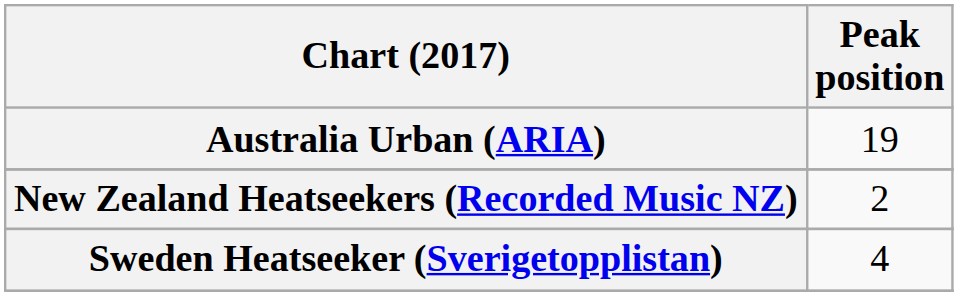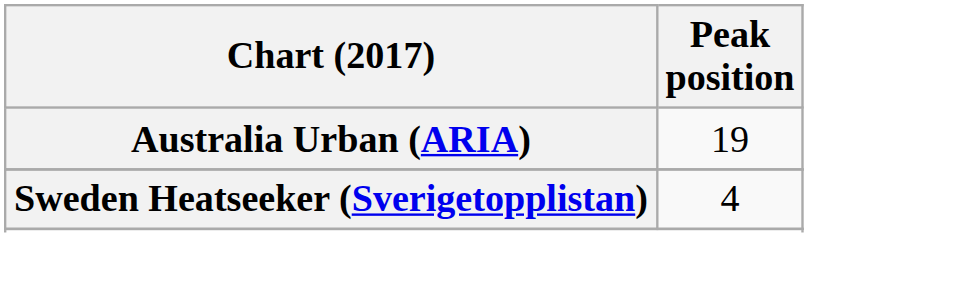- row: New Zealand Heatseekers (Recorded Music NZ) | 2
